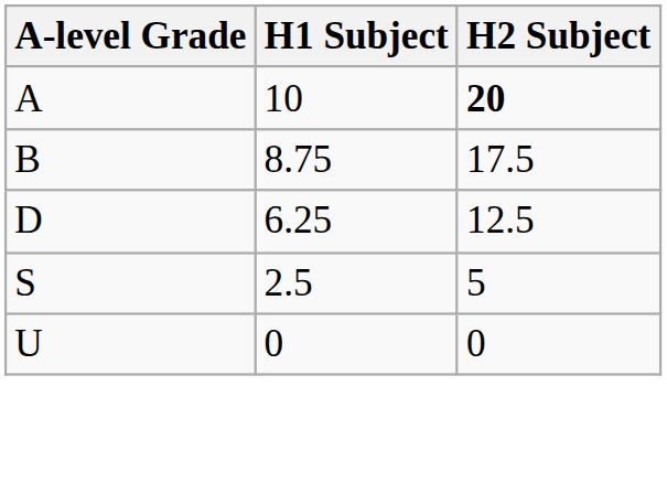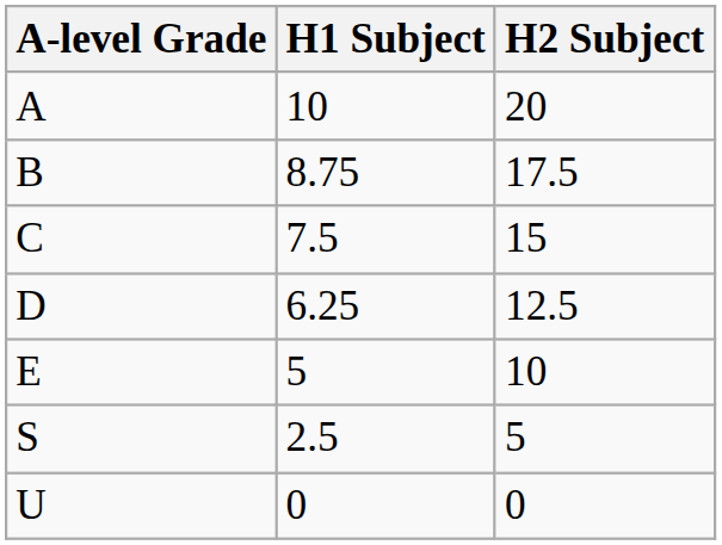A | H2 Subject: bold -> normal
+ row: C | 7.5 | 15
+ row: E | 5 | 10
